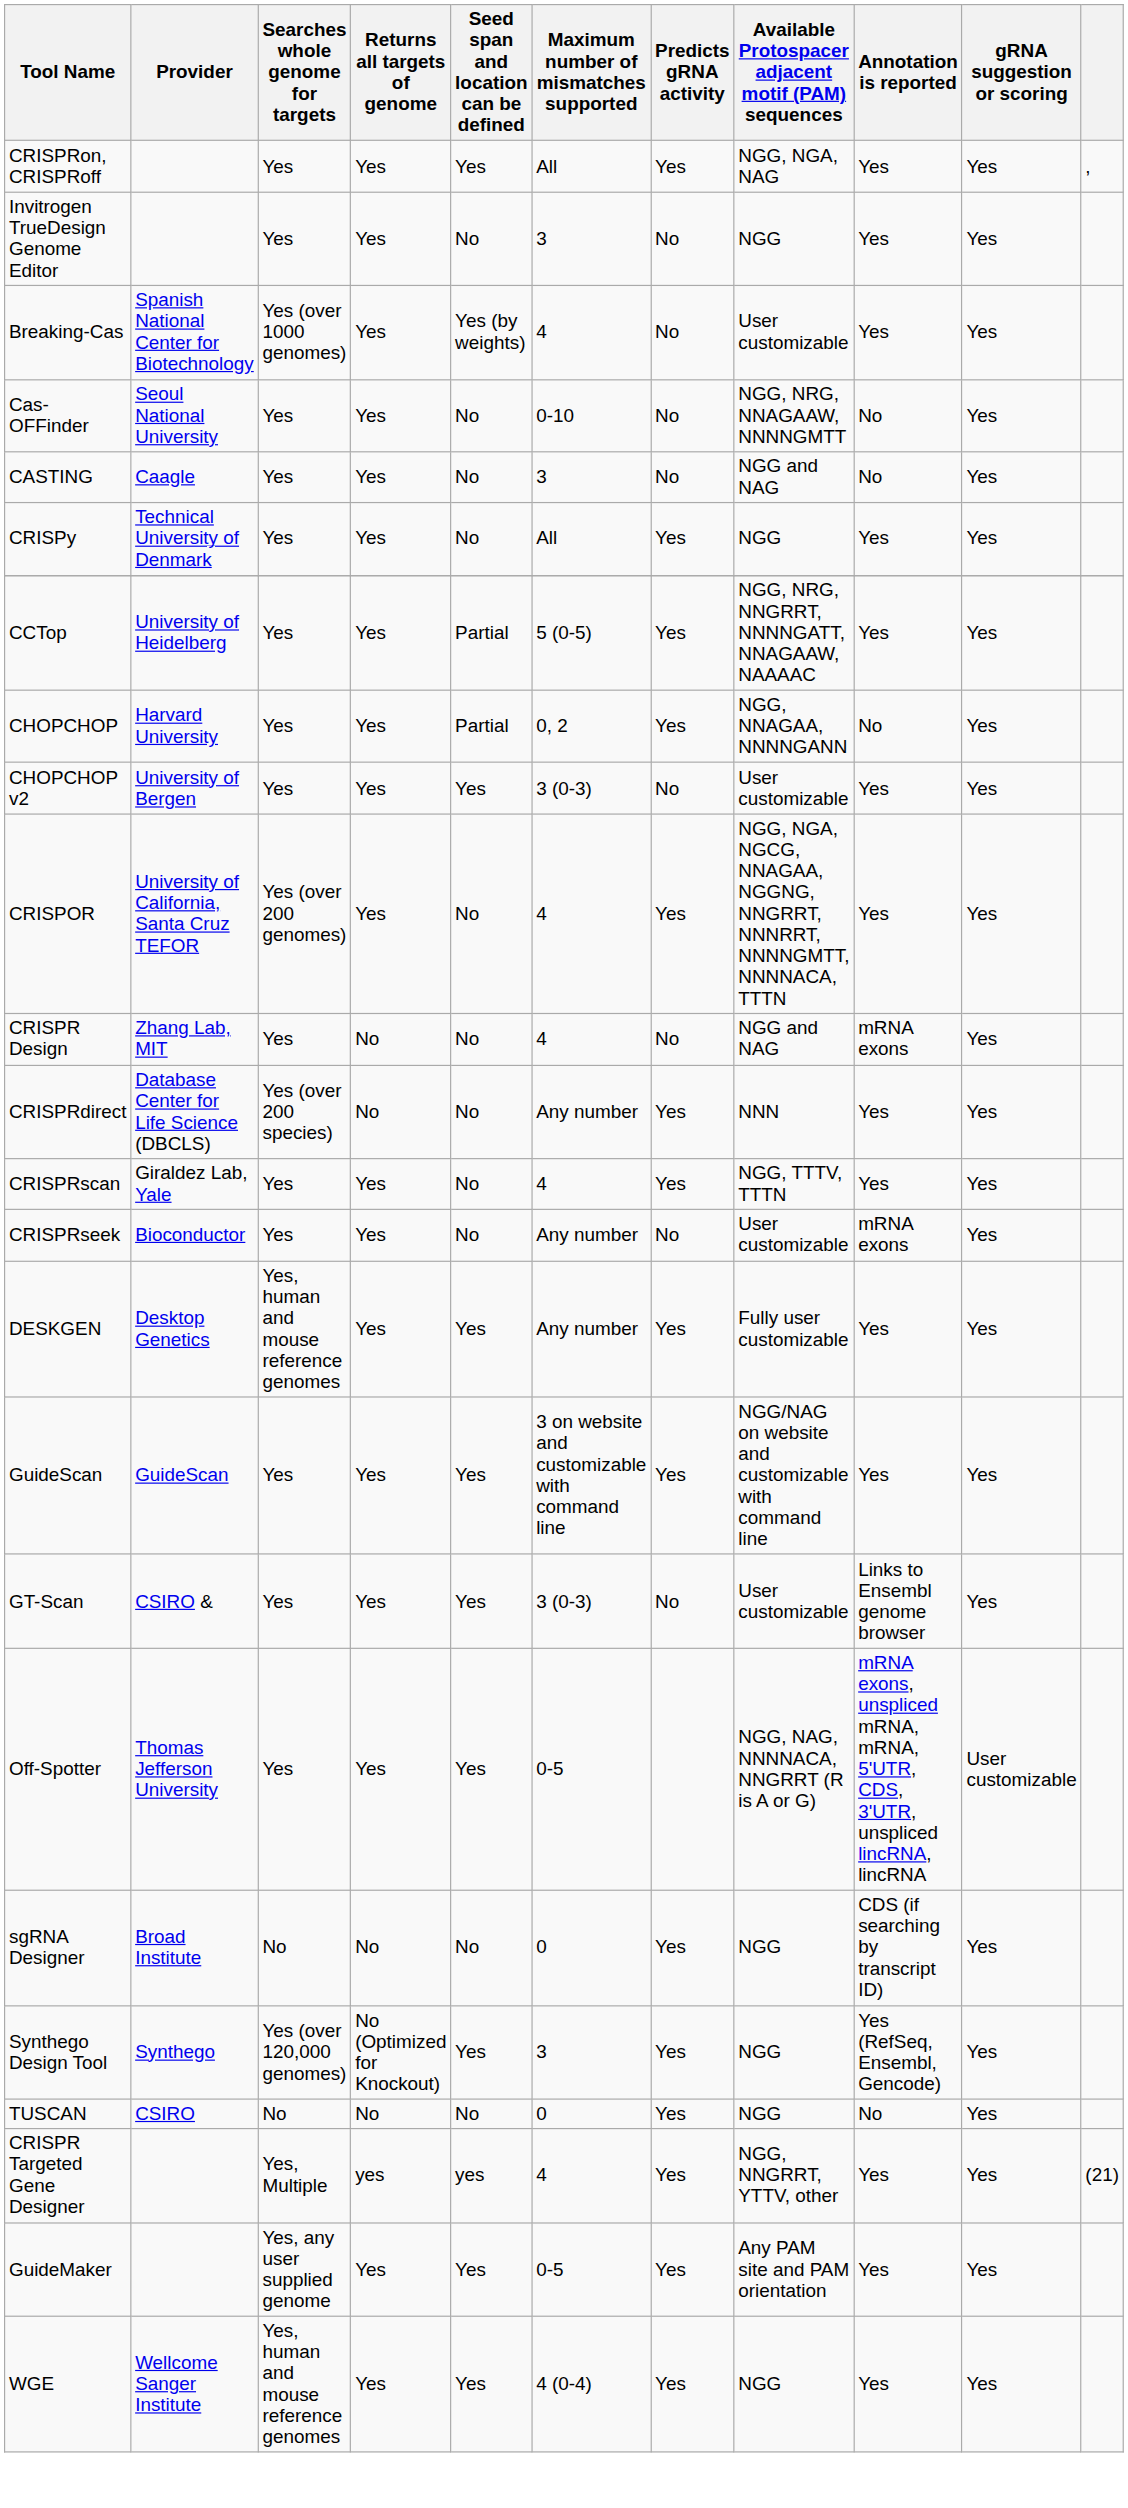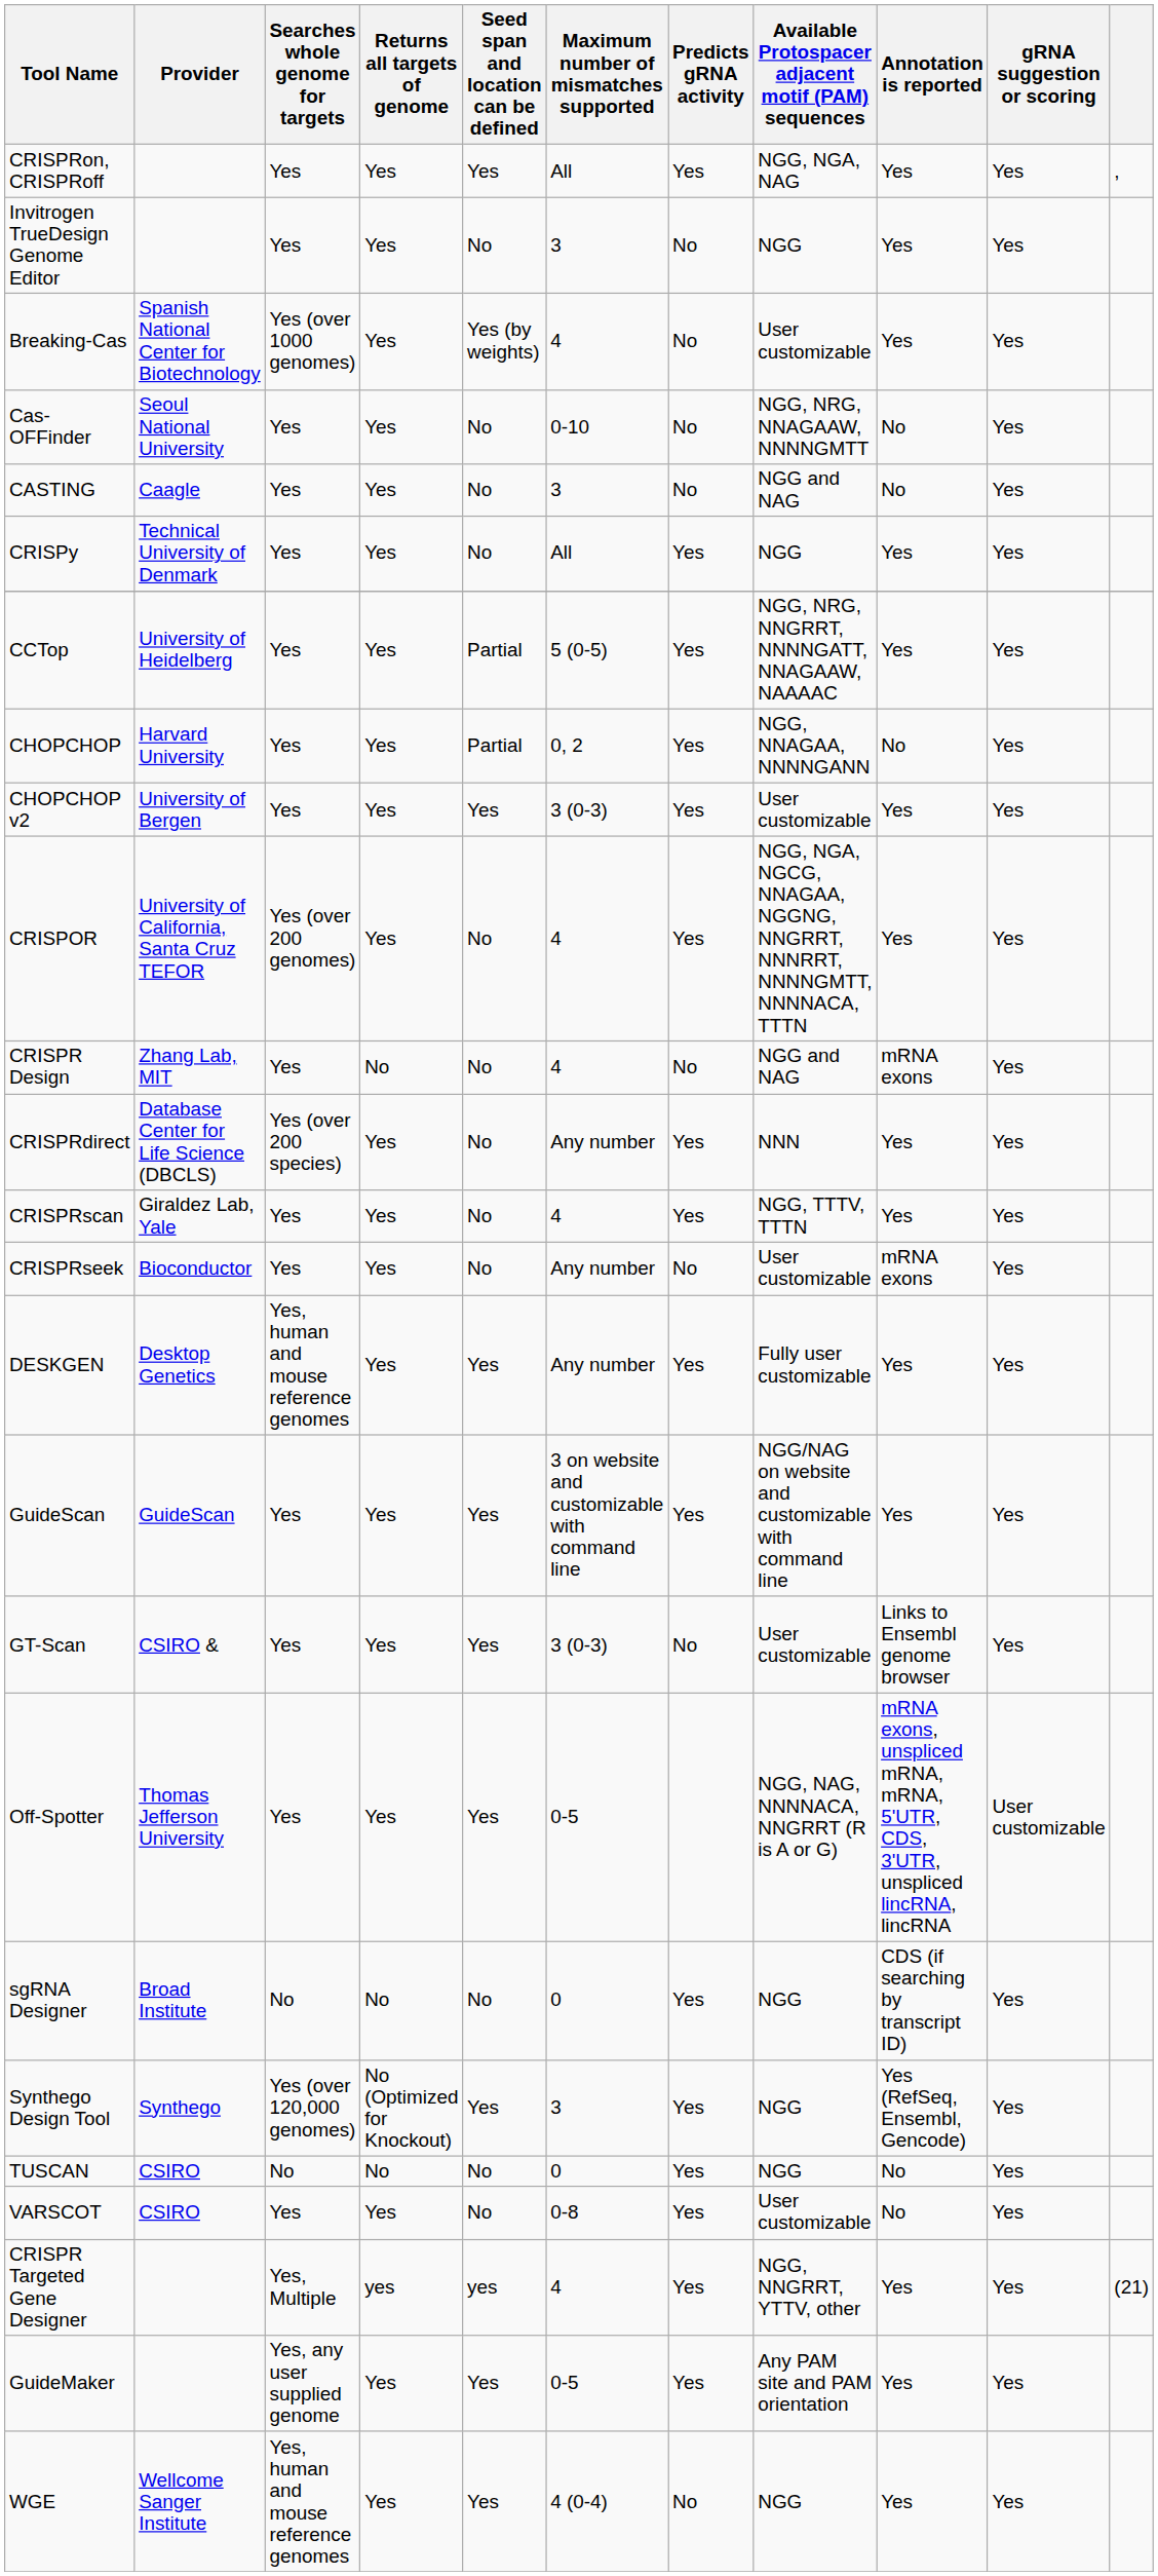CHOPCHOP v2 | Predicts gRNA activity: No -> Yes
CRISPRdirect | Returns all targets of genome: No -> Yes
+ row: VARSCOT | CSIRO | Yes | Yes | No | 0-8 | Yes | User customizable | No | Yes
WGE | Predicts gRNA activity: Yes -> No
